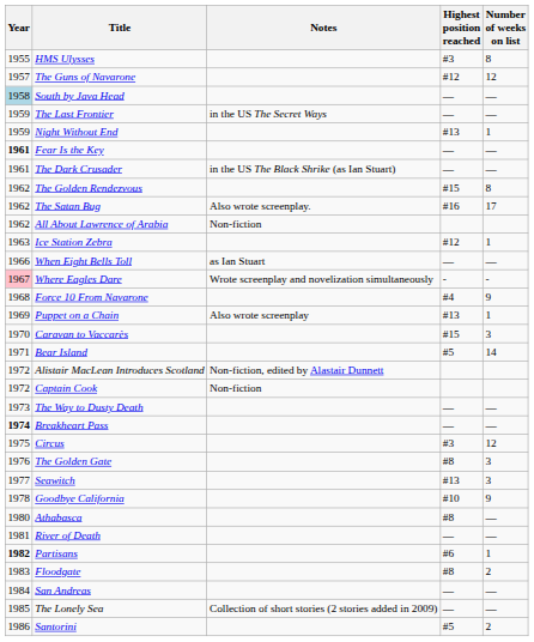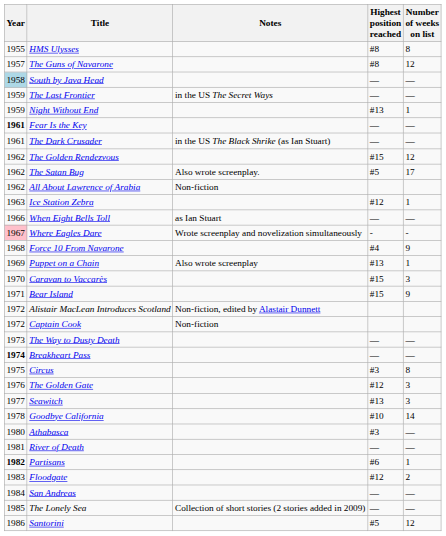HMS Ulysses | Highest position reached: #3 -> #8
The Guns of Navarone | Highest position reached: #12 -> #8
The Golden Rendezvous | Number of weeks on list: 8 -> 12
The Satan Bug | Highest position reached: #16 -> #5
Bear Island | Highest position reached: #5 -> #15
Bear Island | Number of weeks on list: 14 -> 9
Circus | Number of weeks on list: 12 -> 8
The Golden Gate | Highest position reached: #8 -> #12
Goodbye California | Number of weeks on list: 9 -> 14
Athabasca | Highest position reached: #8 -> #3
Floodgate | Highest position reached: #8 -> #12
Santorini | Number of weeks on list: 2 -> 12
